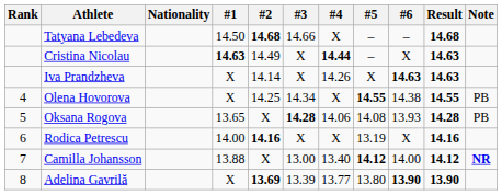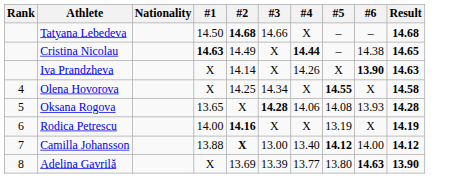- column: Note | PB | PB | NR
Cristina Nicolau | #6: X -> 14.38
Cristina Nicolau | Result: 14.63 -> 14.65
Iva Prandzheva | #6: 14.63 -> 13.90
Olena Hovorova | #6: 14.38 -> X
Olena Hovorova | Result: 14.55 -> 14.58
Rodica Petrescu | Result: 14.16 -> 14.19
Camilla Johansson | #2: normal -> bold
Adelina Gavrilă | #2: bold -> normal
Adelina Gavrilă | #6: 13.90 -> 14.63
